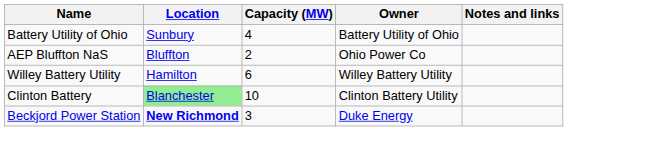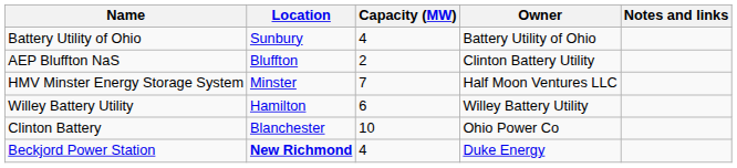AEP Bluffton NaS | Owner: Ohio Power Co -> Clinton Battery Utility
+ row: HMV Minster Energy Storage System | Minster | 7 | Half Moon Ventures LLC
Clinton Battery | Location: lightgreen background -> no background
Clinton Battery | Owner: Clinton Battery Utility -> Ohio Power Co
Beckjord Power Station | Capacity (MW): 3 -> 4
